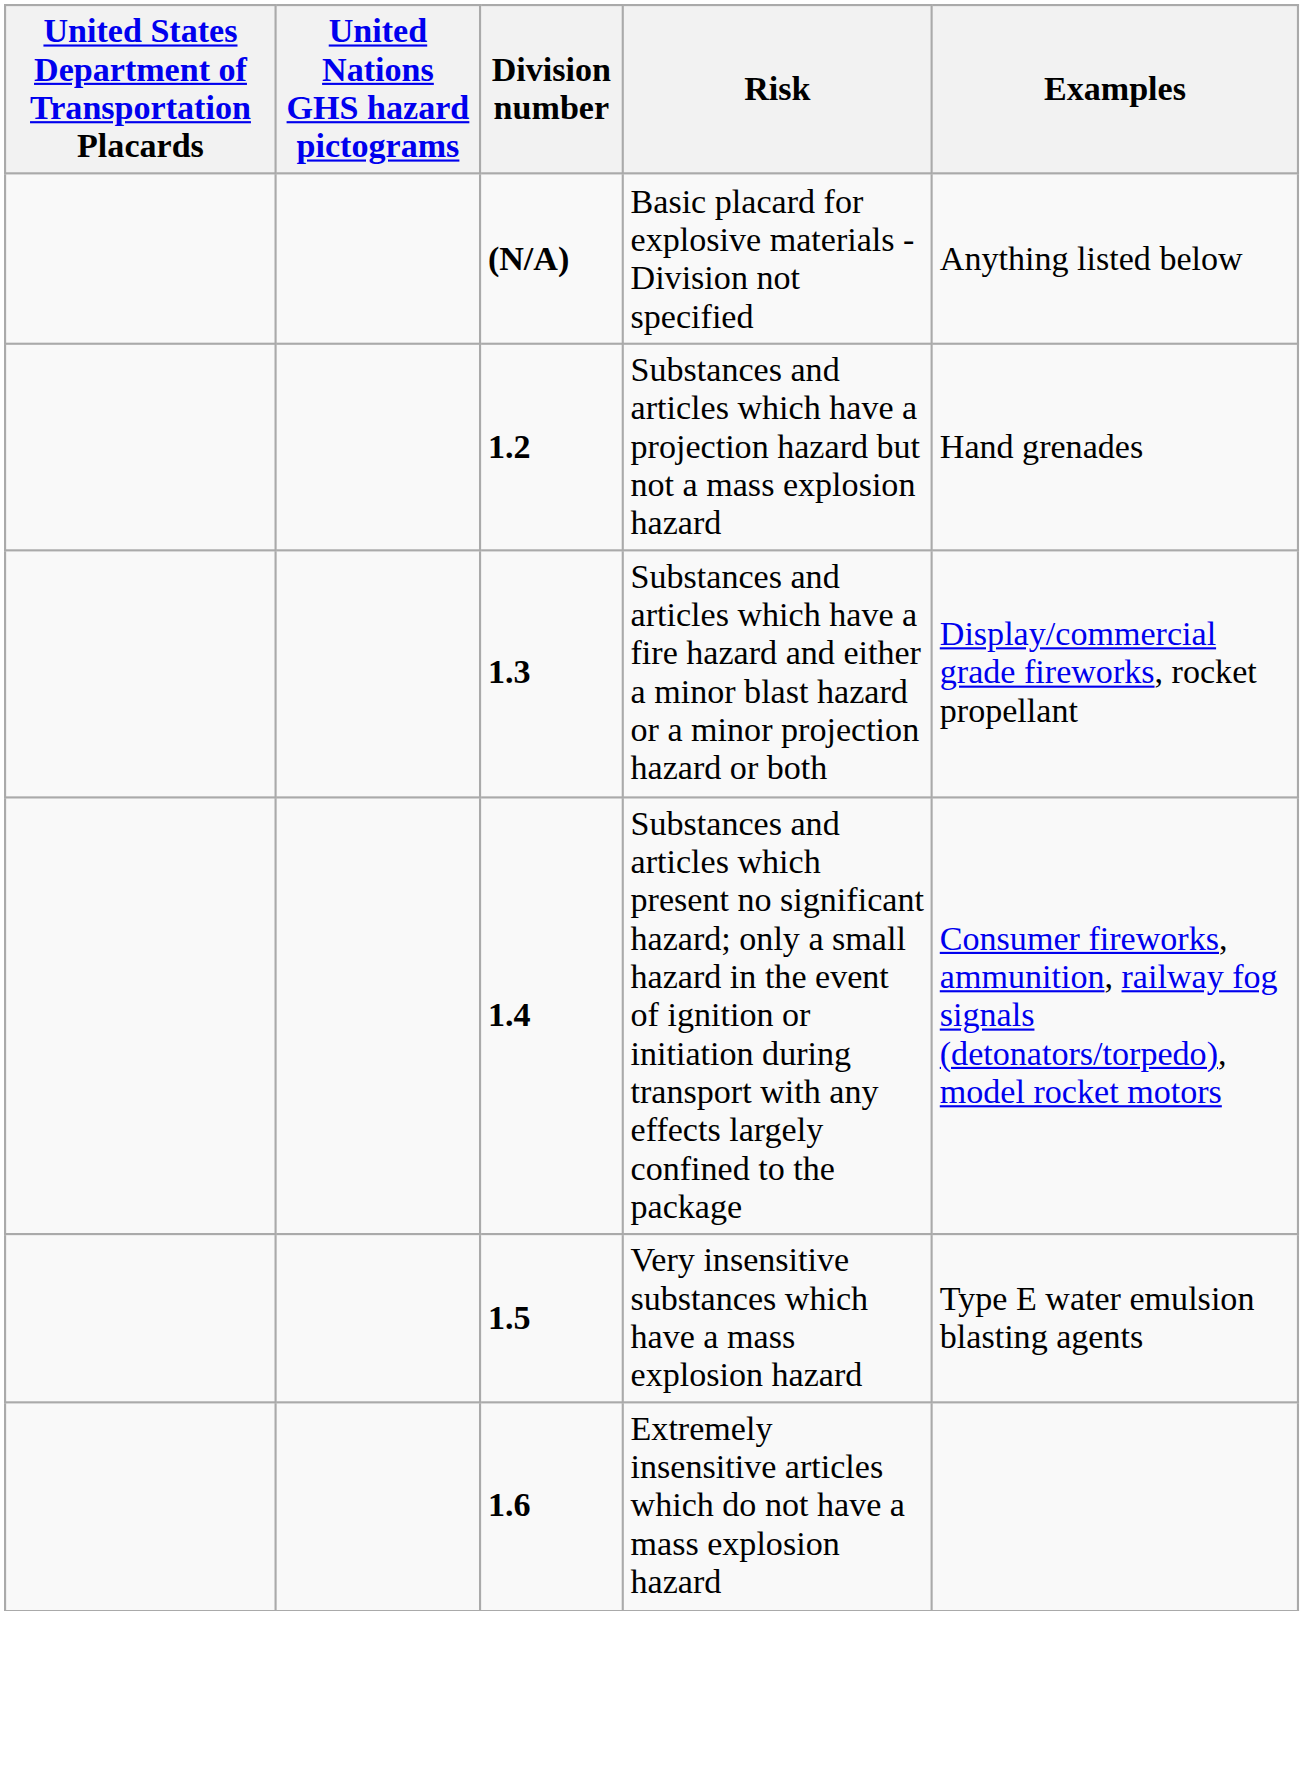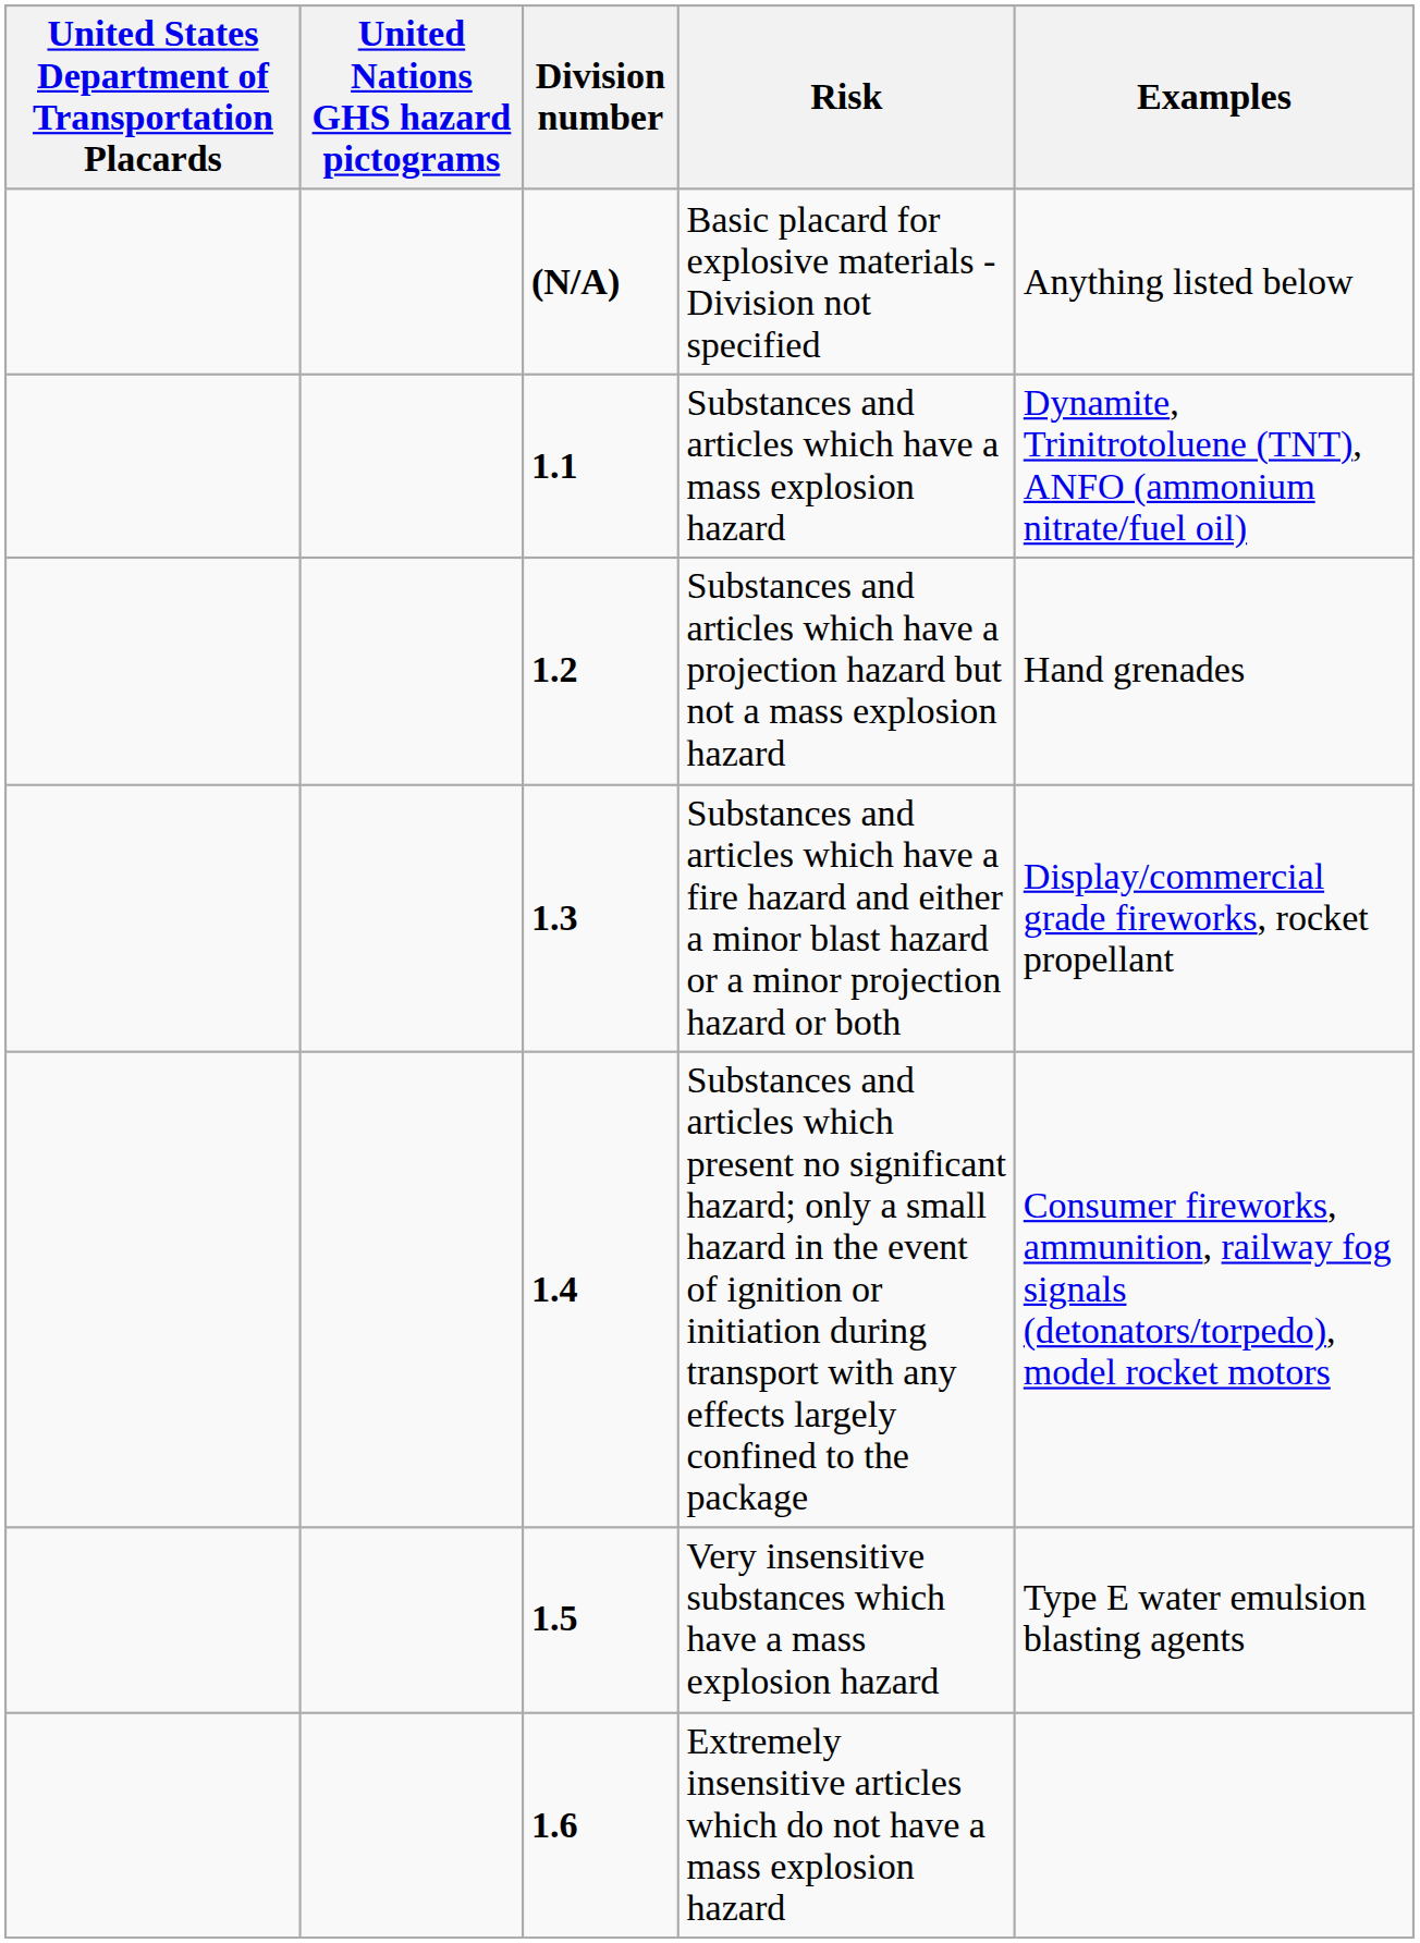+ row: 1.1 | Substances and articles which have a mass explosion hazard | Dynamite, Trinitrotoluene (TNT), ANFO (ammonium nitrate/fuel oil)
